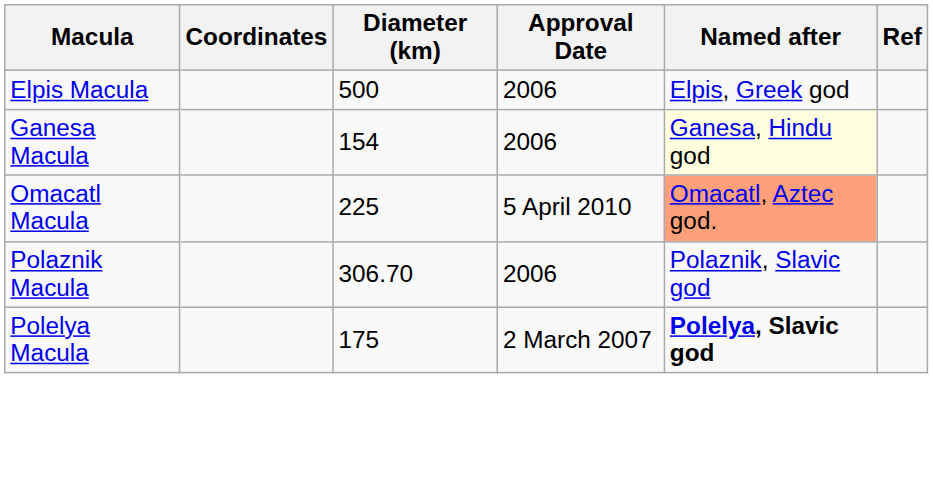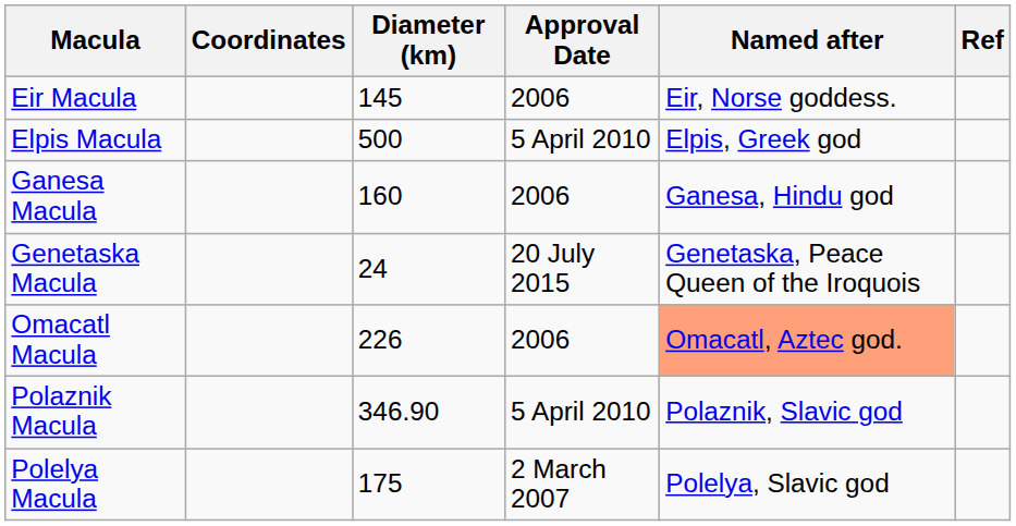+ row: Eir Macula | 145 | 2006 | Eir, Norse goddess.
Elpis Macula | Approval Date: 2006 -> 5 April 2010
Ganesa Macula | Diameter (km): 154 -> 160
Ganesa Macula | Named after: lightyellow background -> no background
+ row: Genetaska Macula | 24 | 20 July 2015 | Genetaska, Peace Queen of the Iroquois
Omacatl Macula | Diameter (km): 225 -> 226
Omacatl Macula | Approval Date: 5 April 2010 -> 2006
Polaznik Macula | Diameter (km): 306.70 -> 346.90
Polaznik Macula | Approval Date: 2006 -> 5 April 2010
Polelya Macula | Named after: bold -> normal
